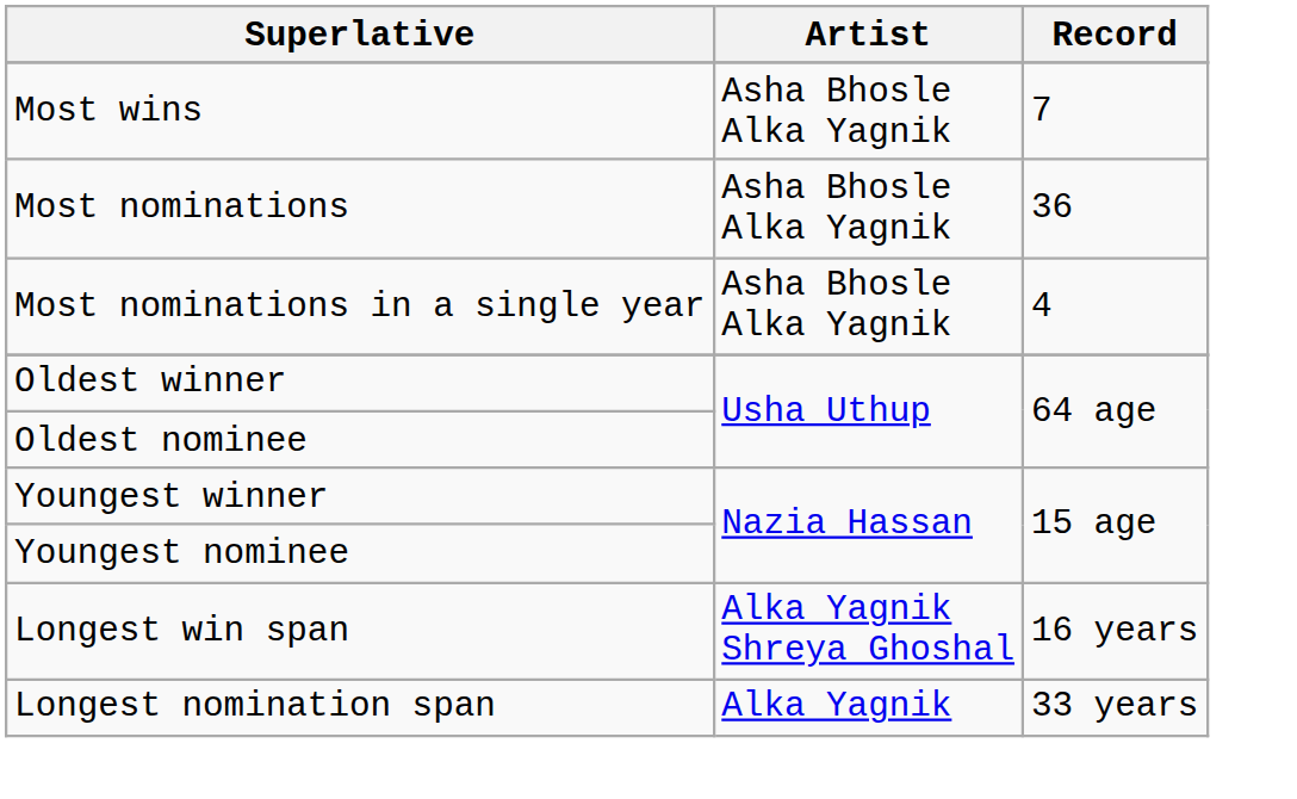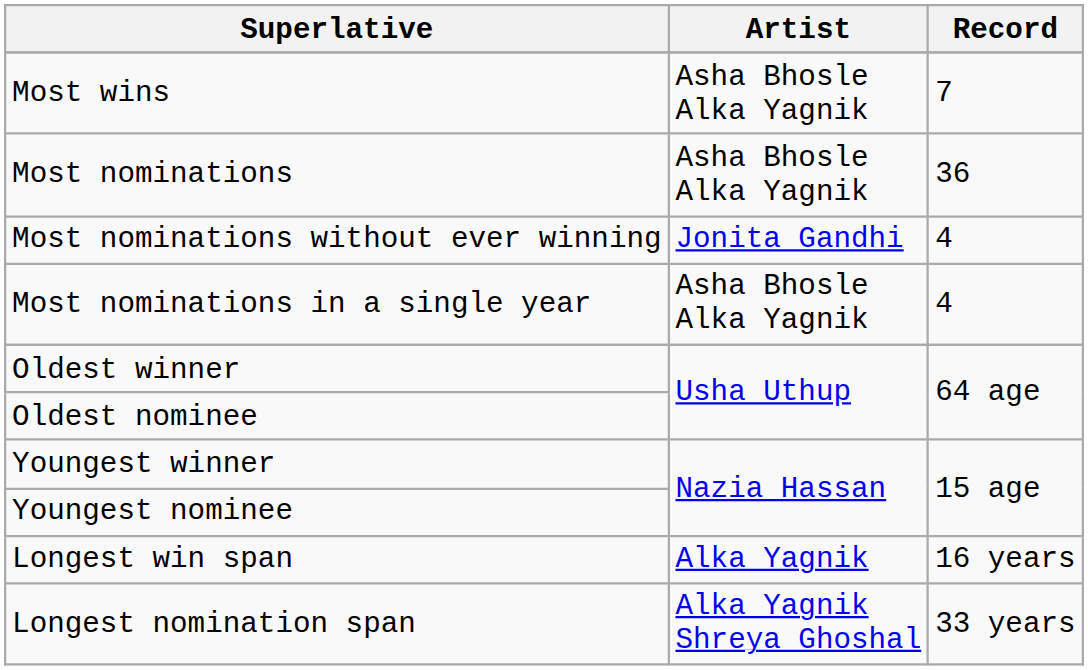+ row: Most nominations without ever winning | Jonita Gandhi | 4
Longest win span | Artist: Alka Yagnik Shreya Ghoshal -> Alka Yagnik
Longest nomination span | Artist: Alka Yagnik -> Alka Yagnik Shreya Ghoshal
